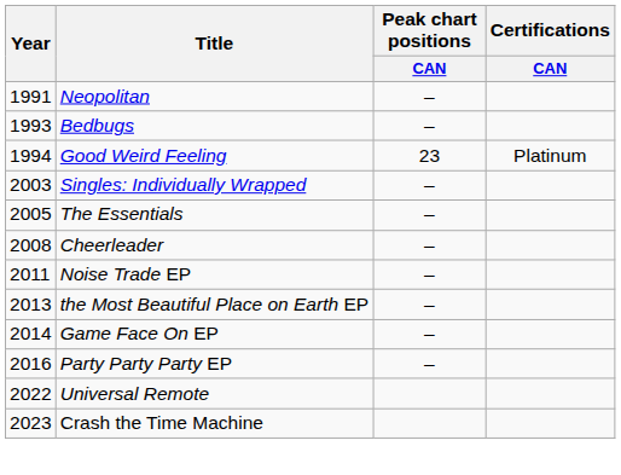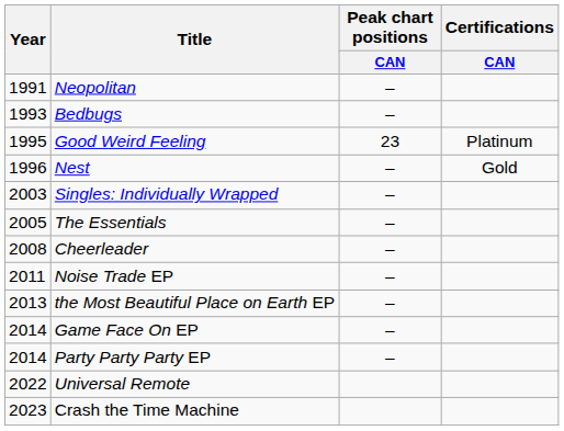Good Weird Feeling | Year: 1994 -> 1995
+ row: 1996 | Nest | – | Gold
Party Party Party EP | Year: 2016 -> 2014
